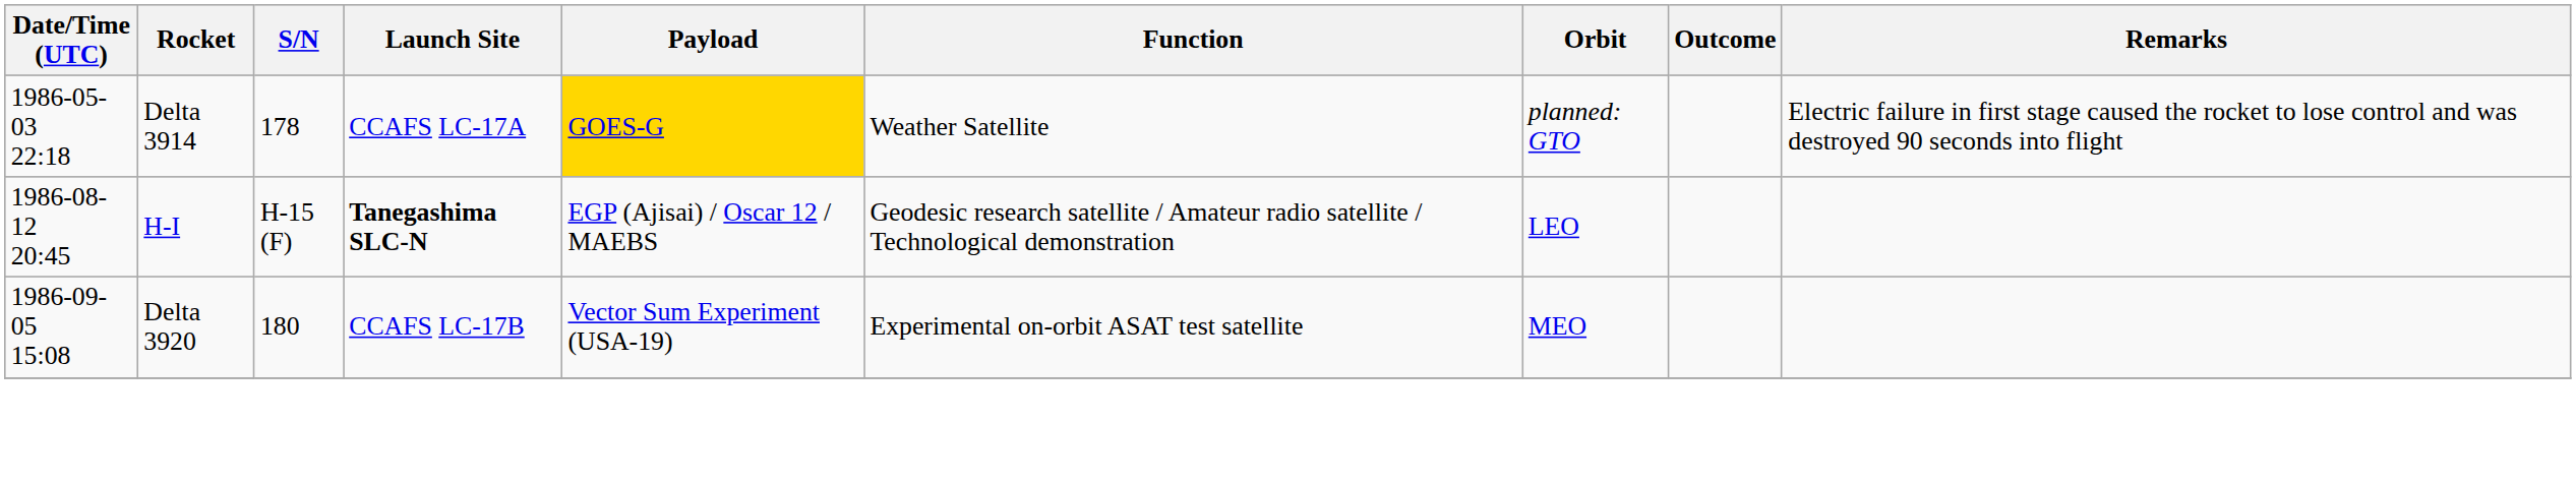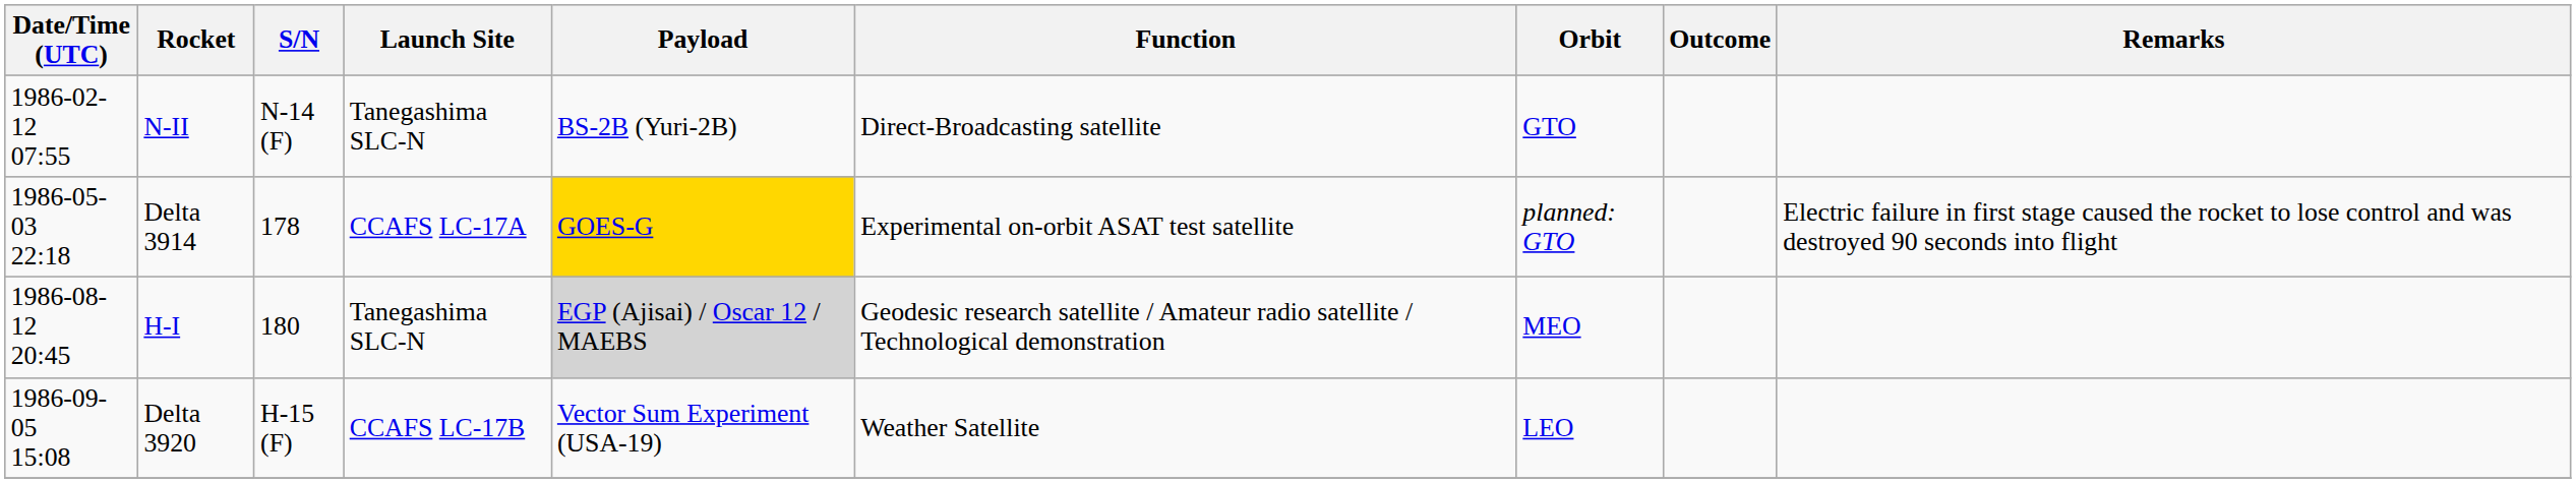+ row: 1986-02-12 07:55 | N-II | N-14 (F) | Tanegashima SLC-N | BS-2B (Yuri-2B) | Direct-Broadcasting satellite | GTO
Delta 3914 | Function: Weather Satellite -> Experimental on-orbit ASAT test satellite
H-I | S/N: H-15 (F) -> 180
H-I | Launch Site: bold -> normal
H-I | Payload: no background -> lightgrey background
H-I | Orbit: LEO -> MEO
Delta 3920 | S/N: 180 -> H-15 (F)
Delta 3920 | Function: Experimental on-orbit ASAT test satellite -> Weather Satellite
Delta 3920 | Orbit: MEO -> LEO
